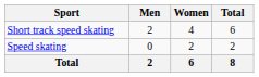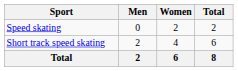rows swapped: Short track speed skating <-> Speed skating
